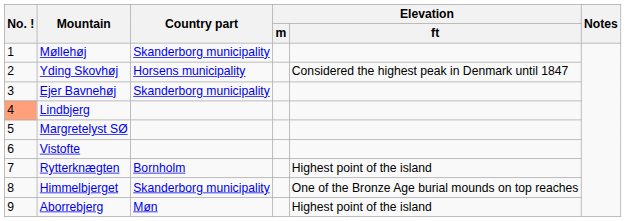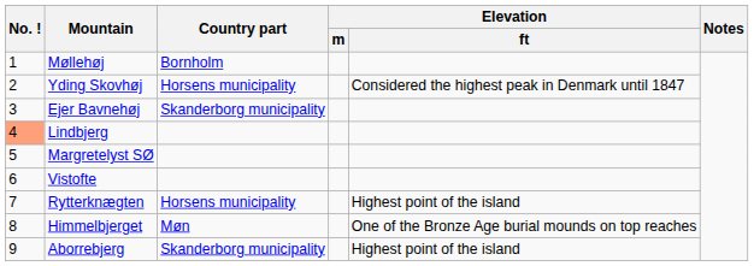Møllehøj | Country part: Skanderborg municipality -> Bornholm
Rytterknægten | Country part: Bornholm -> Horsens municipality
Himmelbjerget | Country part: Skanderborg municipality -> Møn
Aborrebjerg | Country part: Møn -> Skanderborg municipality
